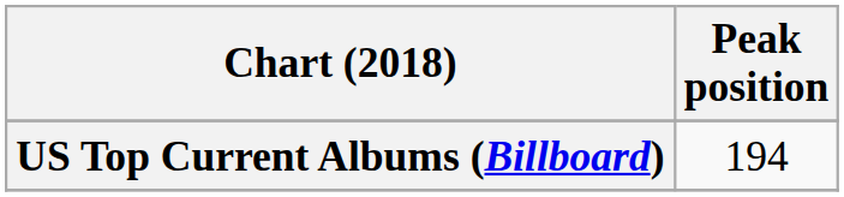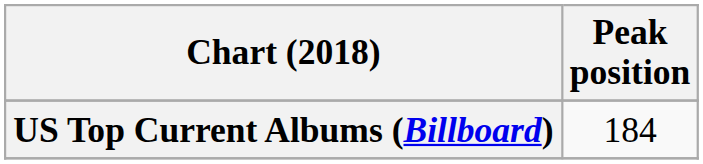US Top Current Albums (Billboard) | Peak position: 194 -> 184
